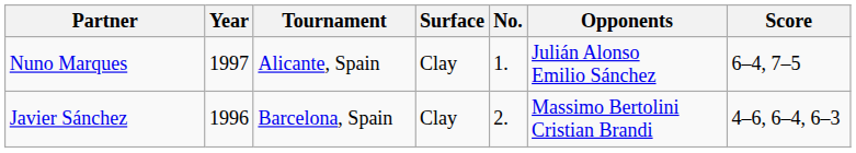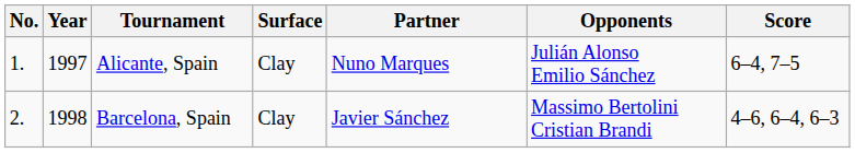columns swapped: No. <-> Partner
Barcelona, Spain | Year: 1996 -> 1998
